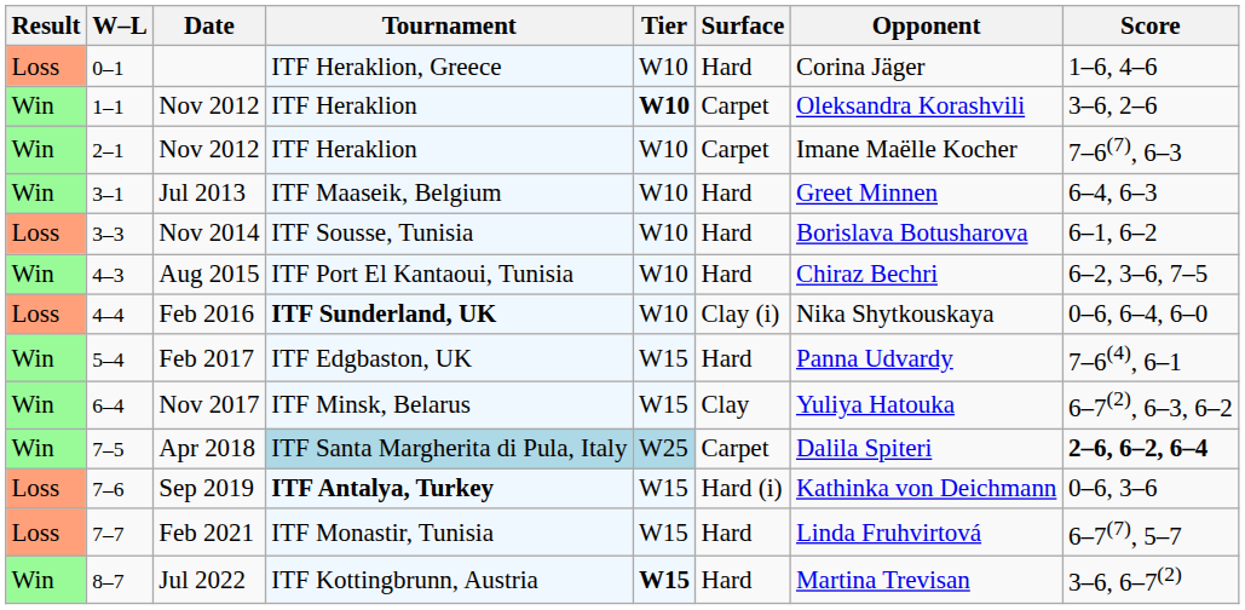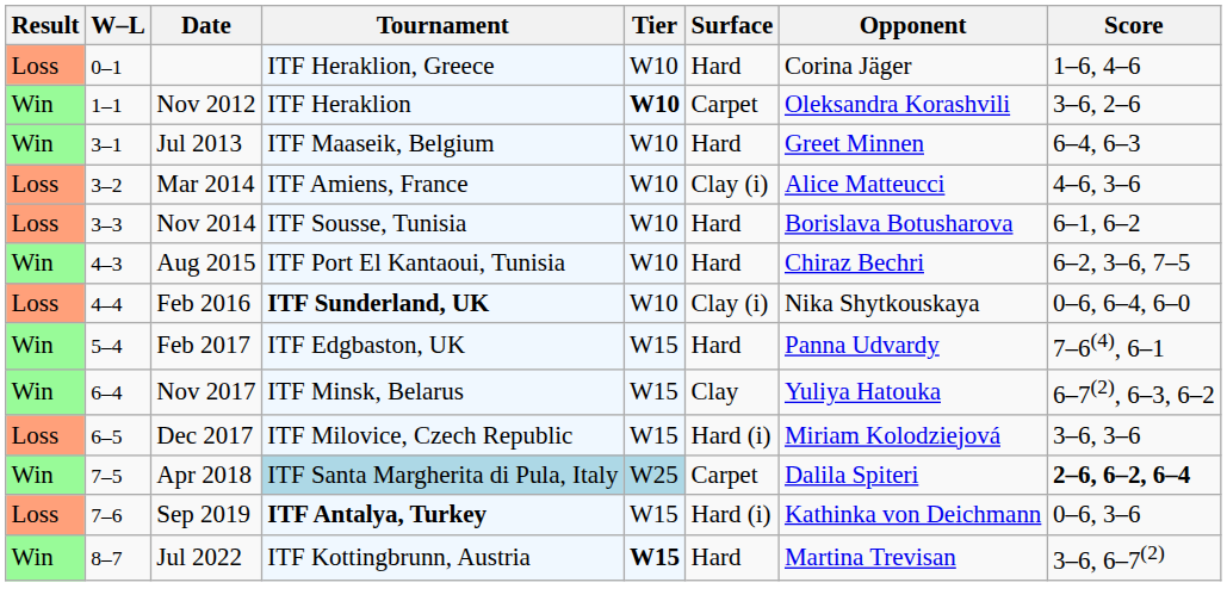- row: Win | 2–1 | Nov 2012 | ITF Heraklion | W10 | Carpet | Imane Maëlle Kocher | 7–6(7), 6–3
+ row: Loss | 3–2 | Mar 2014 | ITF Amiens, France | W10 | Clay (i) | Alice Matteucci | 4–6, 3–6
+ row: Loss | 6–5 | Dec 2017 | ITF Milovice, Czech Republic | W15 | Hard (i) | Miriam Kolodziejová | 3–6, 3–6
- row: Loss | 7–7 | Feb 2021 | ITF Monastir, Tunisia | W15 | Hard | Linda Fruhvirtová | 6–7(7), 5–7
